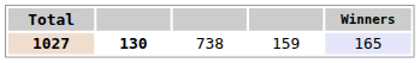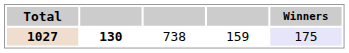1027 | Winners: 165 -> 175
